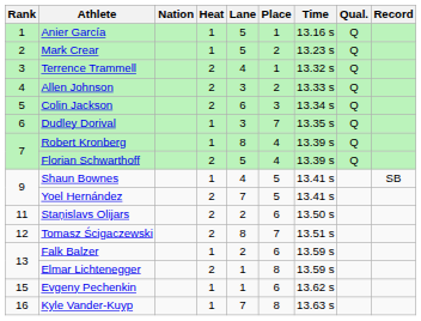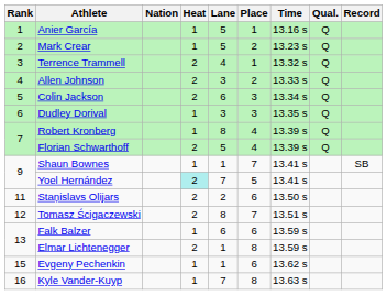Dudley Dorival | Place: 7 -> 3
Shaun Bownes | Lane: 4 -> 1
Shaun Bownes | Place: 5 -> 7
Yoel Hernández | Heat: no background -> paleturquoise background
Falk Balzer | Lane: 2 -> 6
